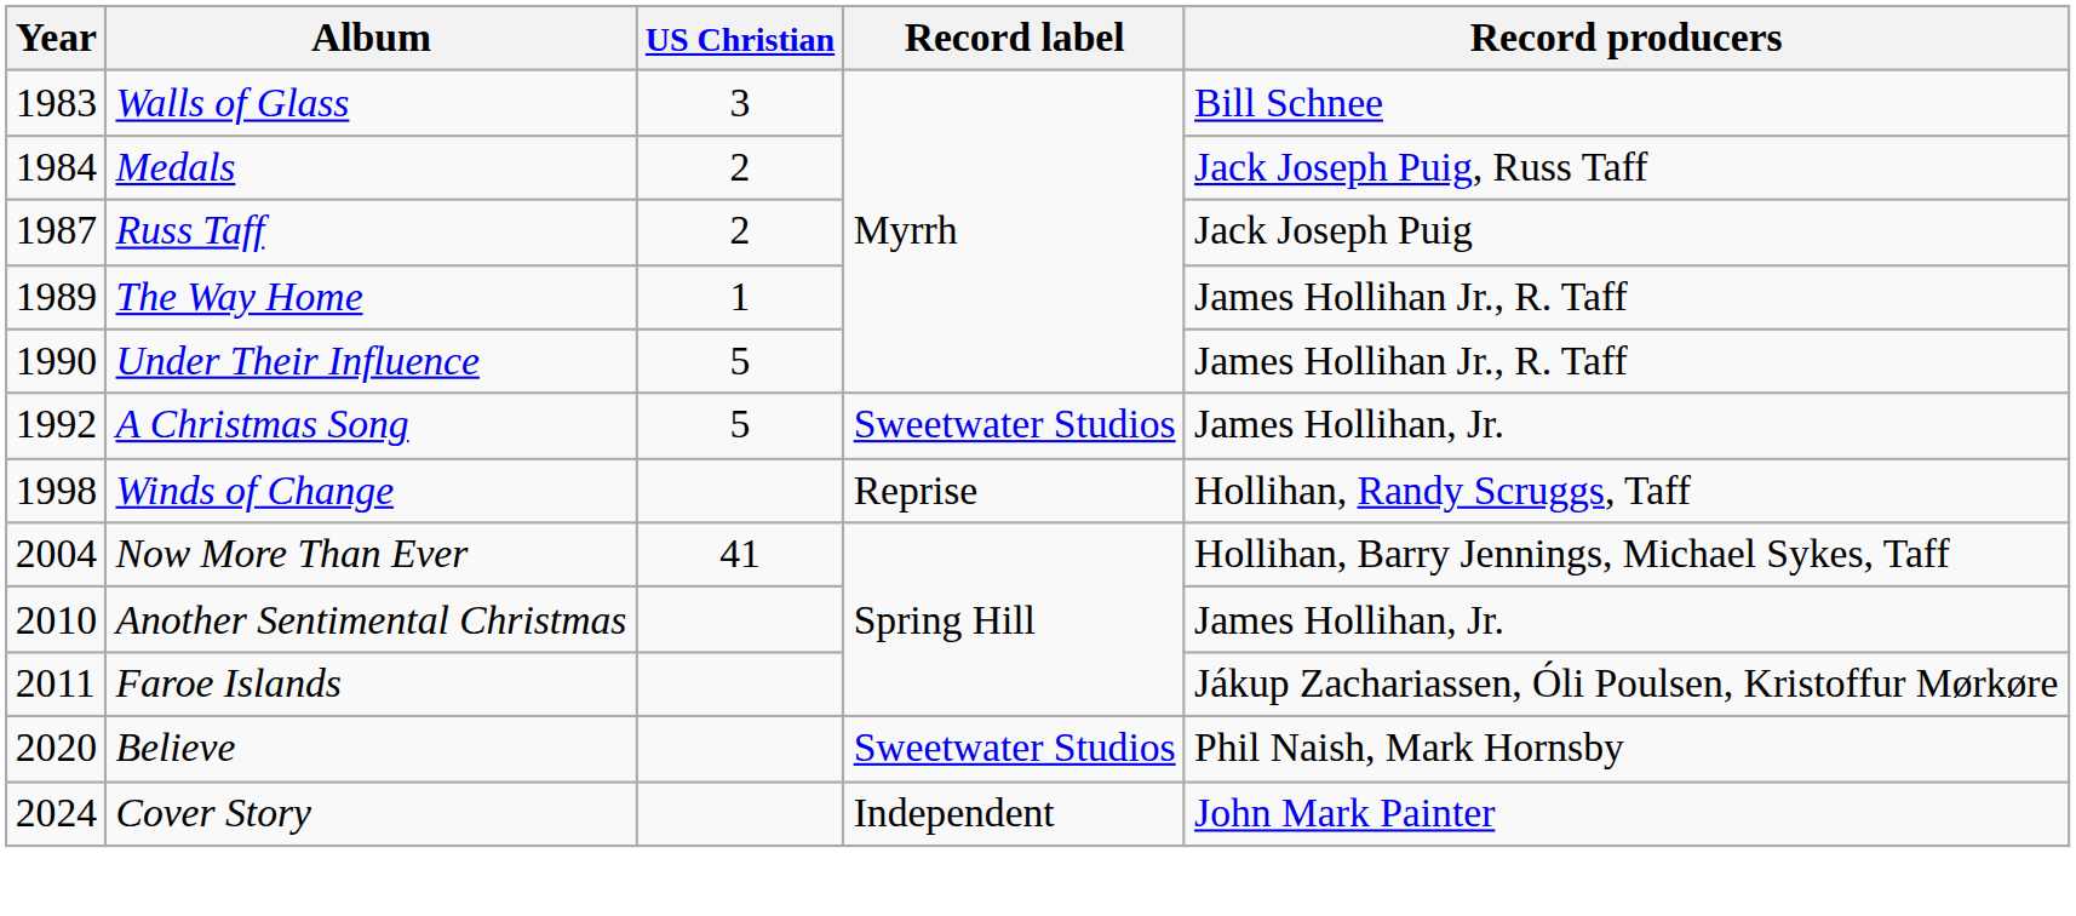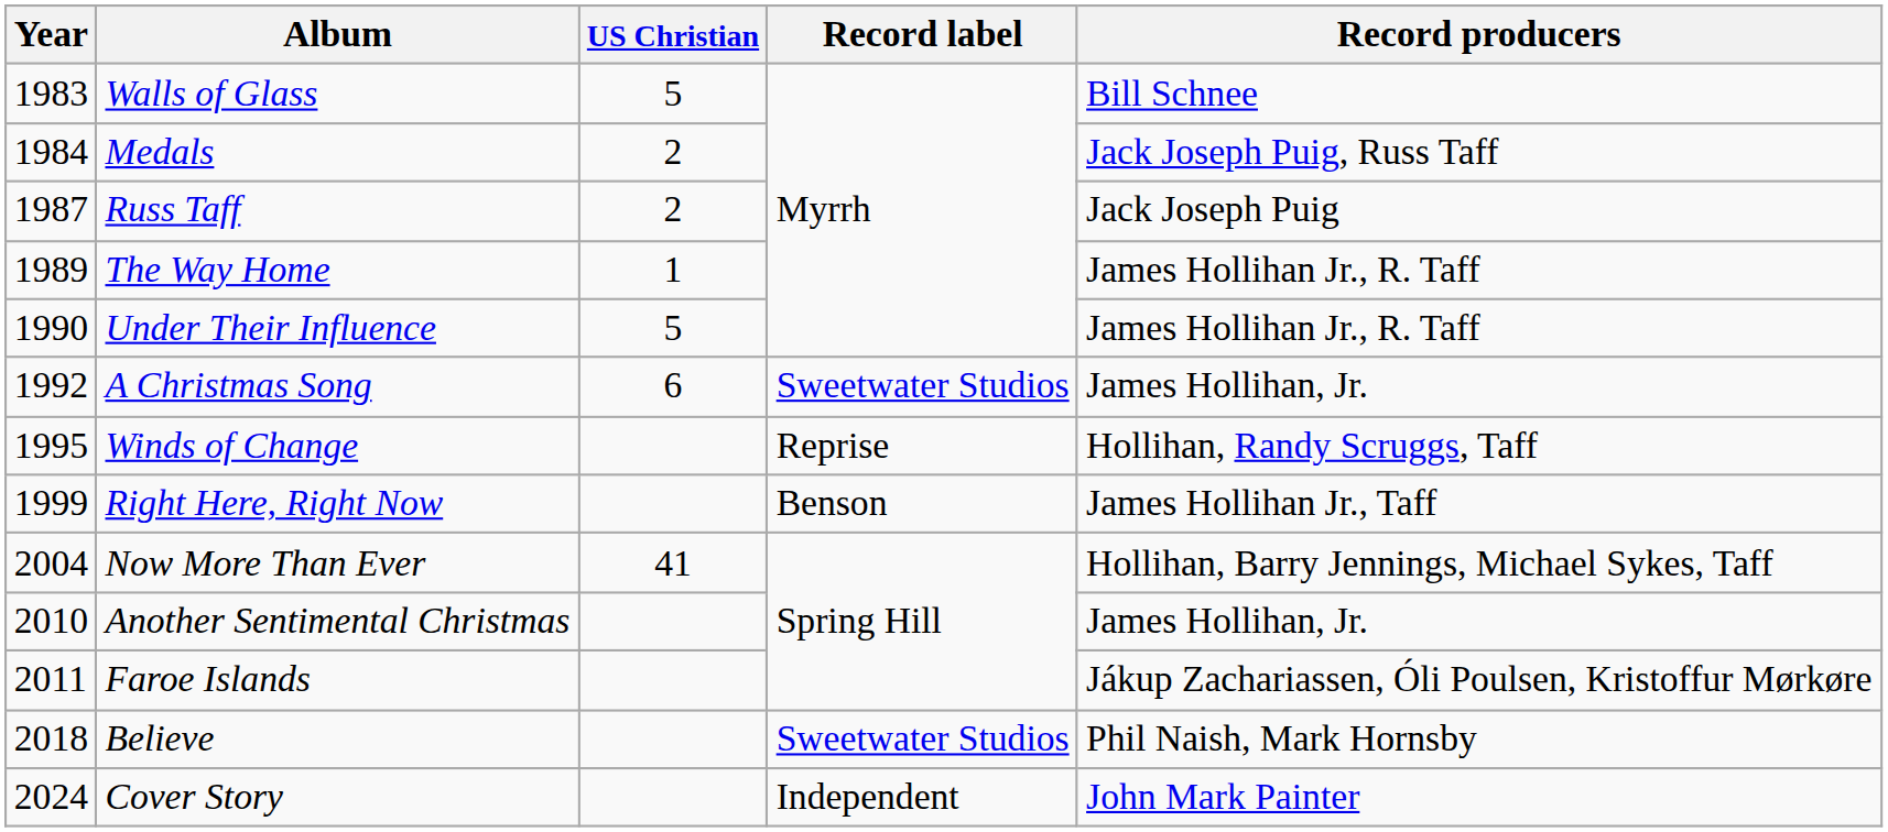Walls of Glass | US Christian: 3 -> 5
A Christmas Song | US Christian: 5 -> 6
Winds of Change | Year: 1998 -> 1995
+ row: 1999 | Right Here, Right Now | Benson | James Hollihan Jr., Taff
Believe | Year: 2020 -> 2018
